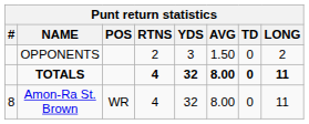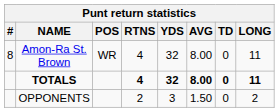rows swapped: Amon-Ra St. Brown <-> OPPONENTS
